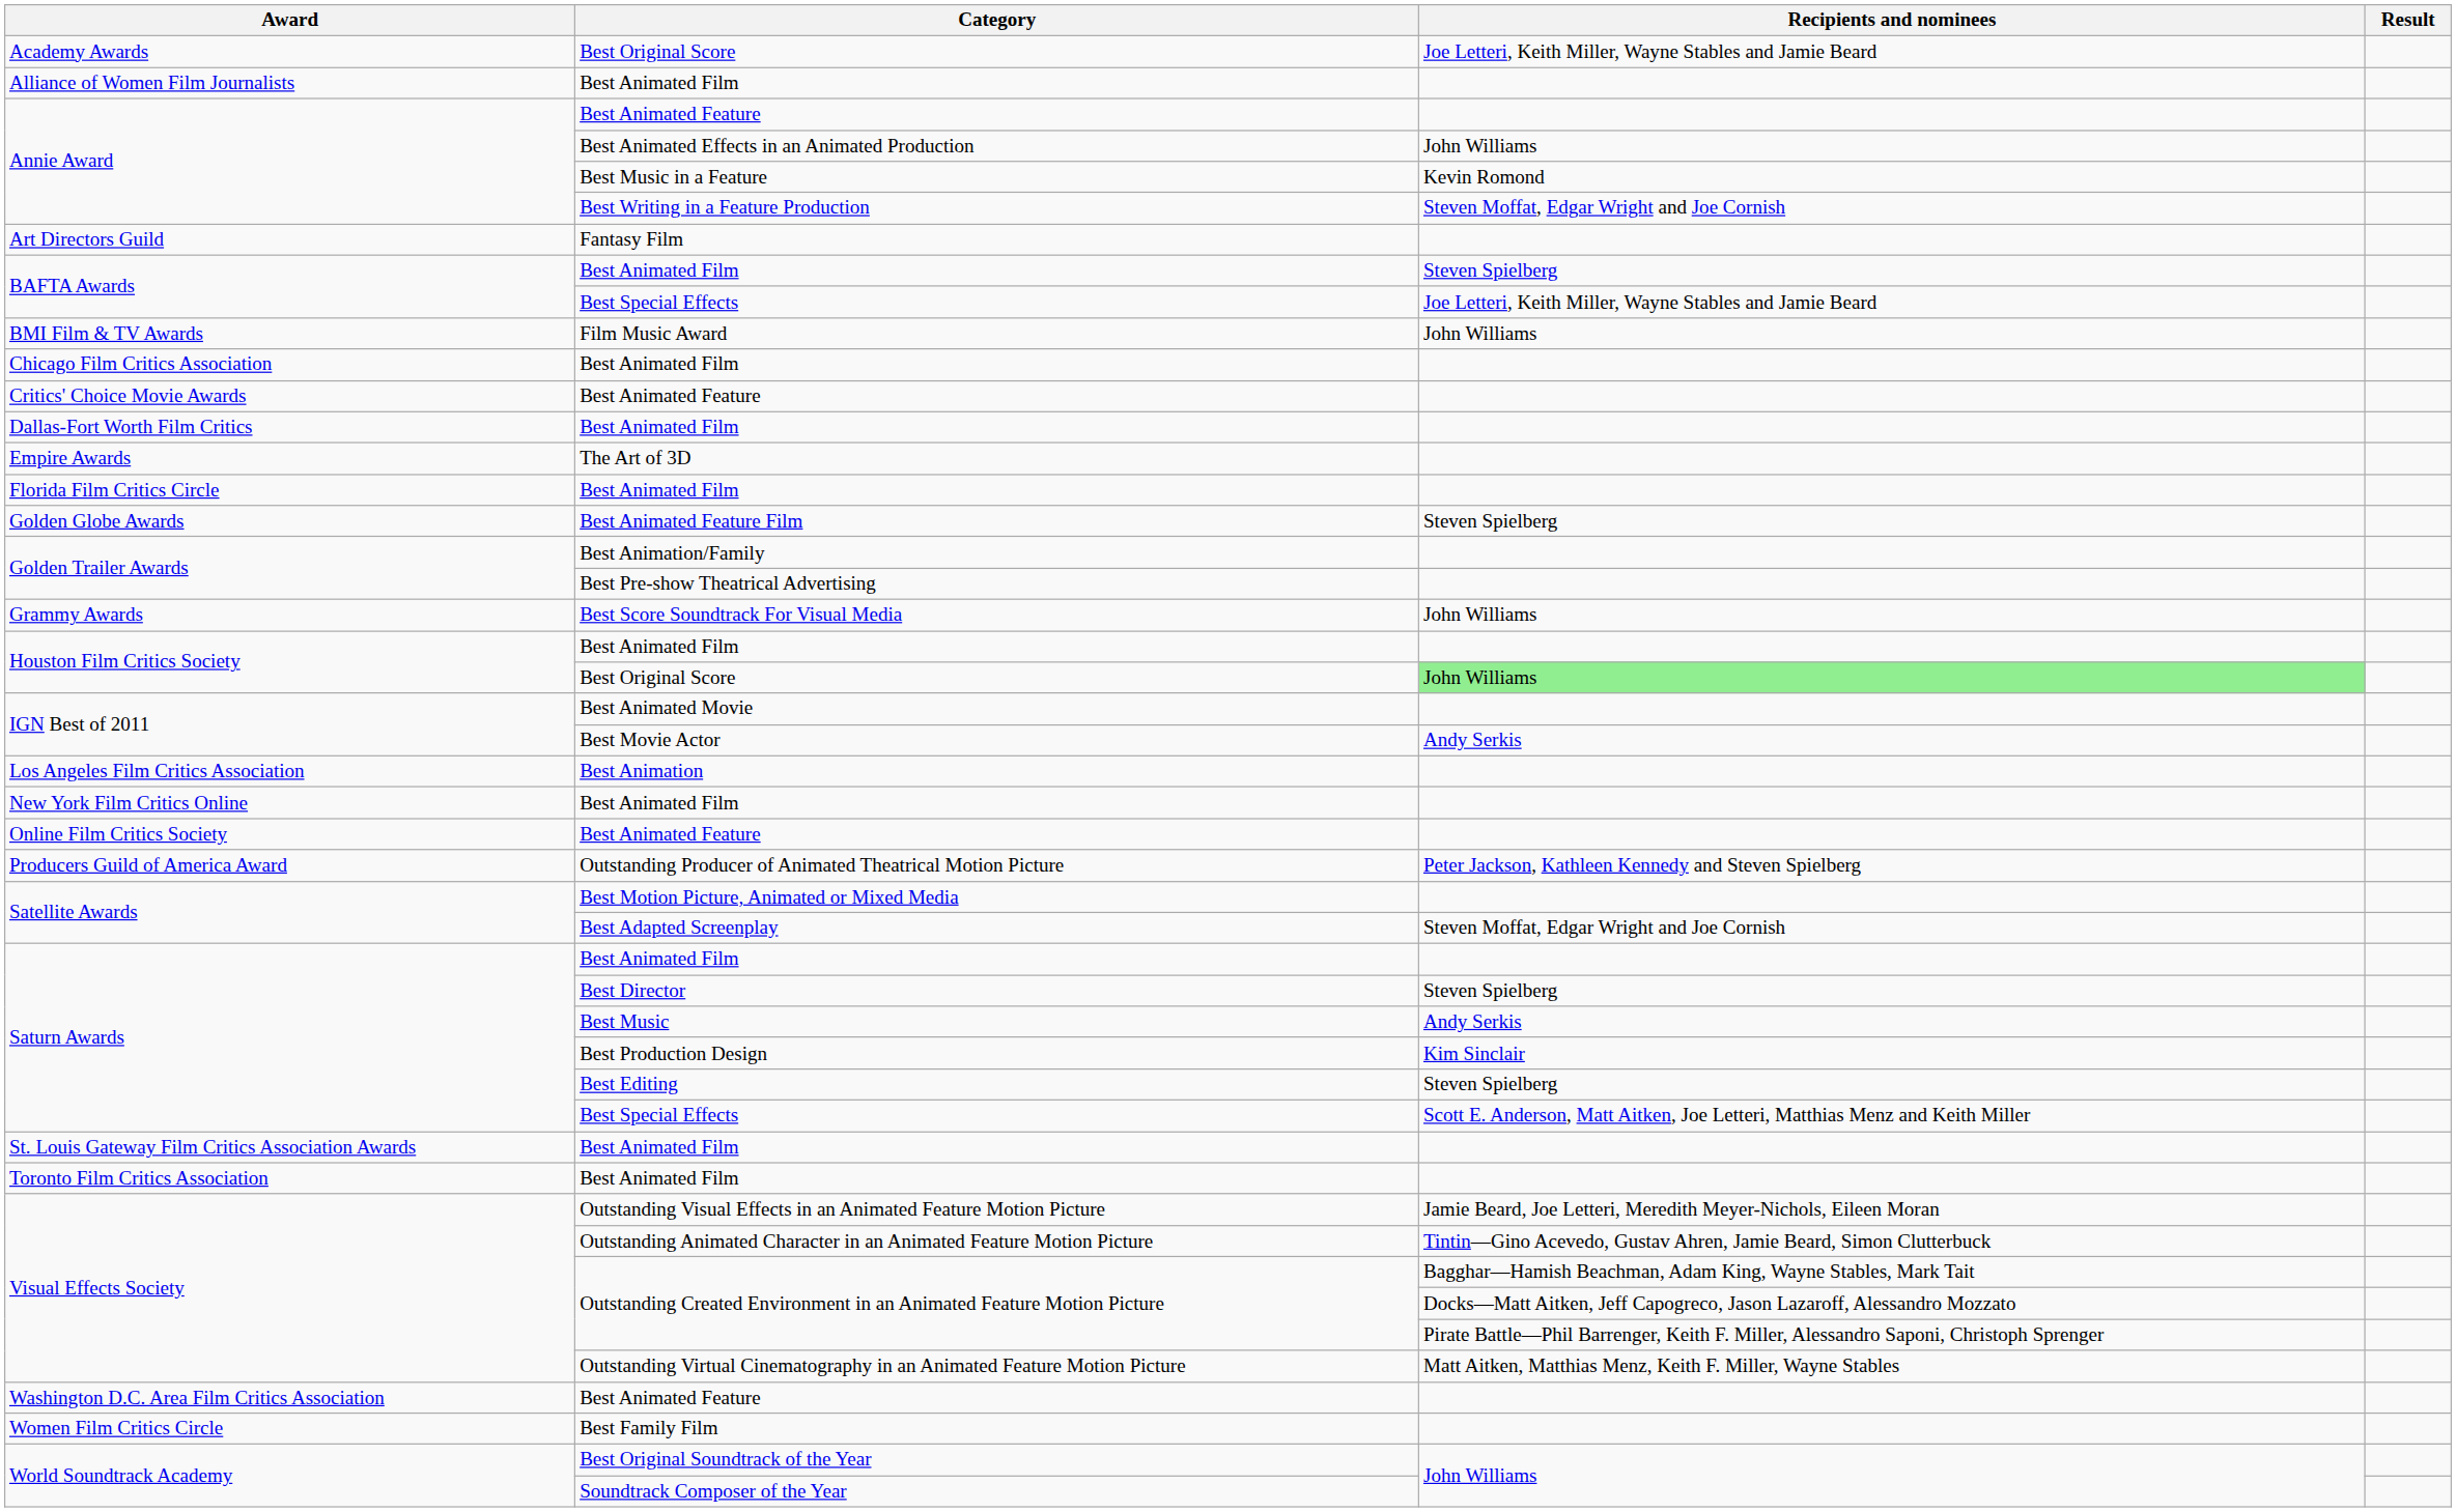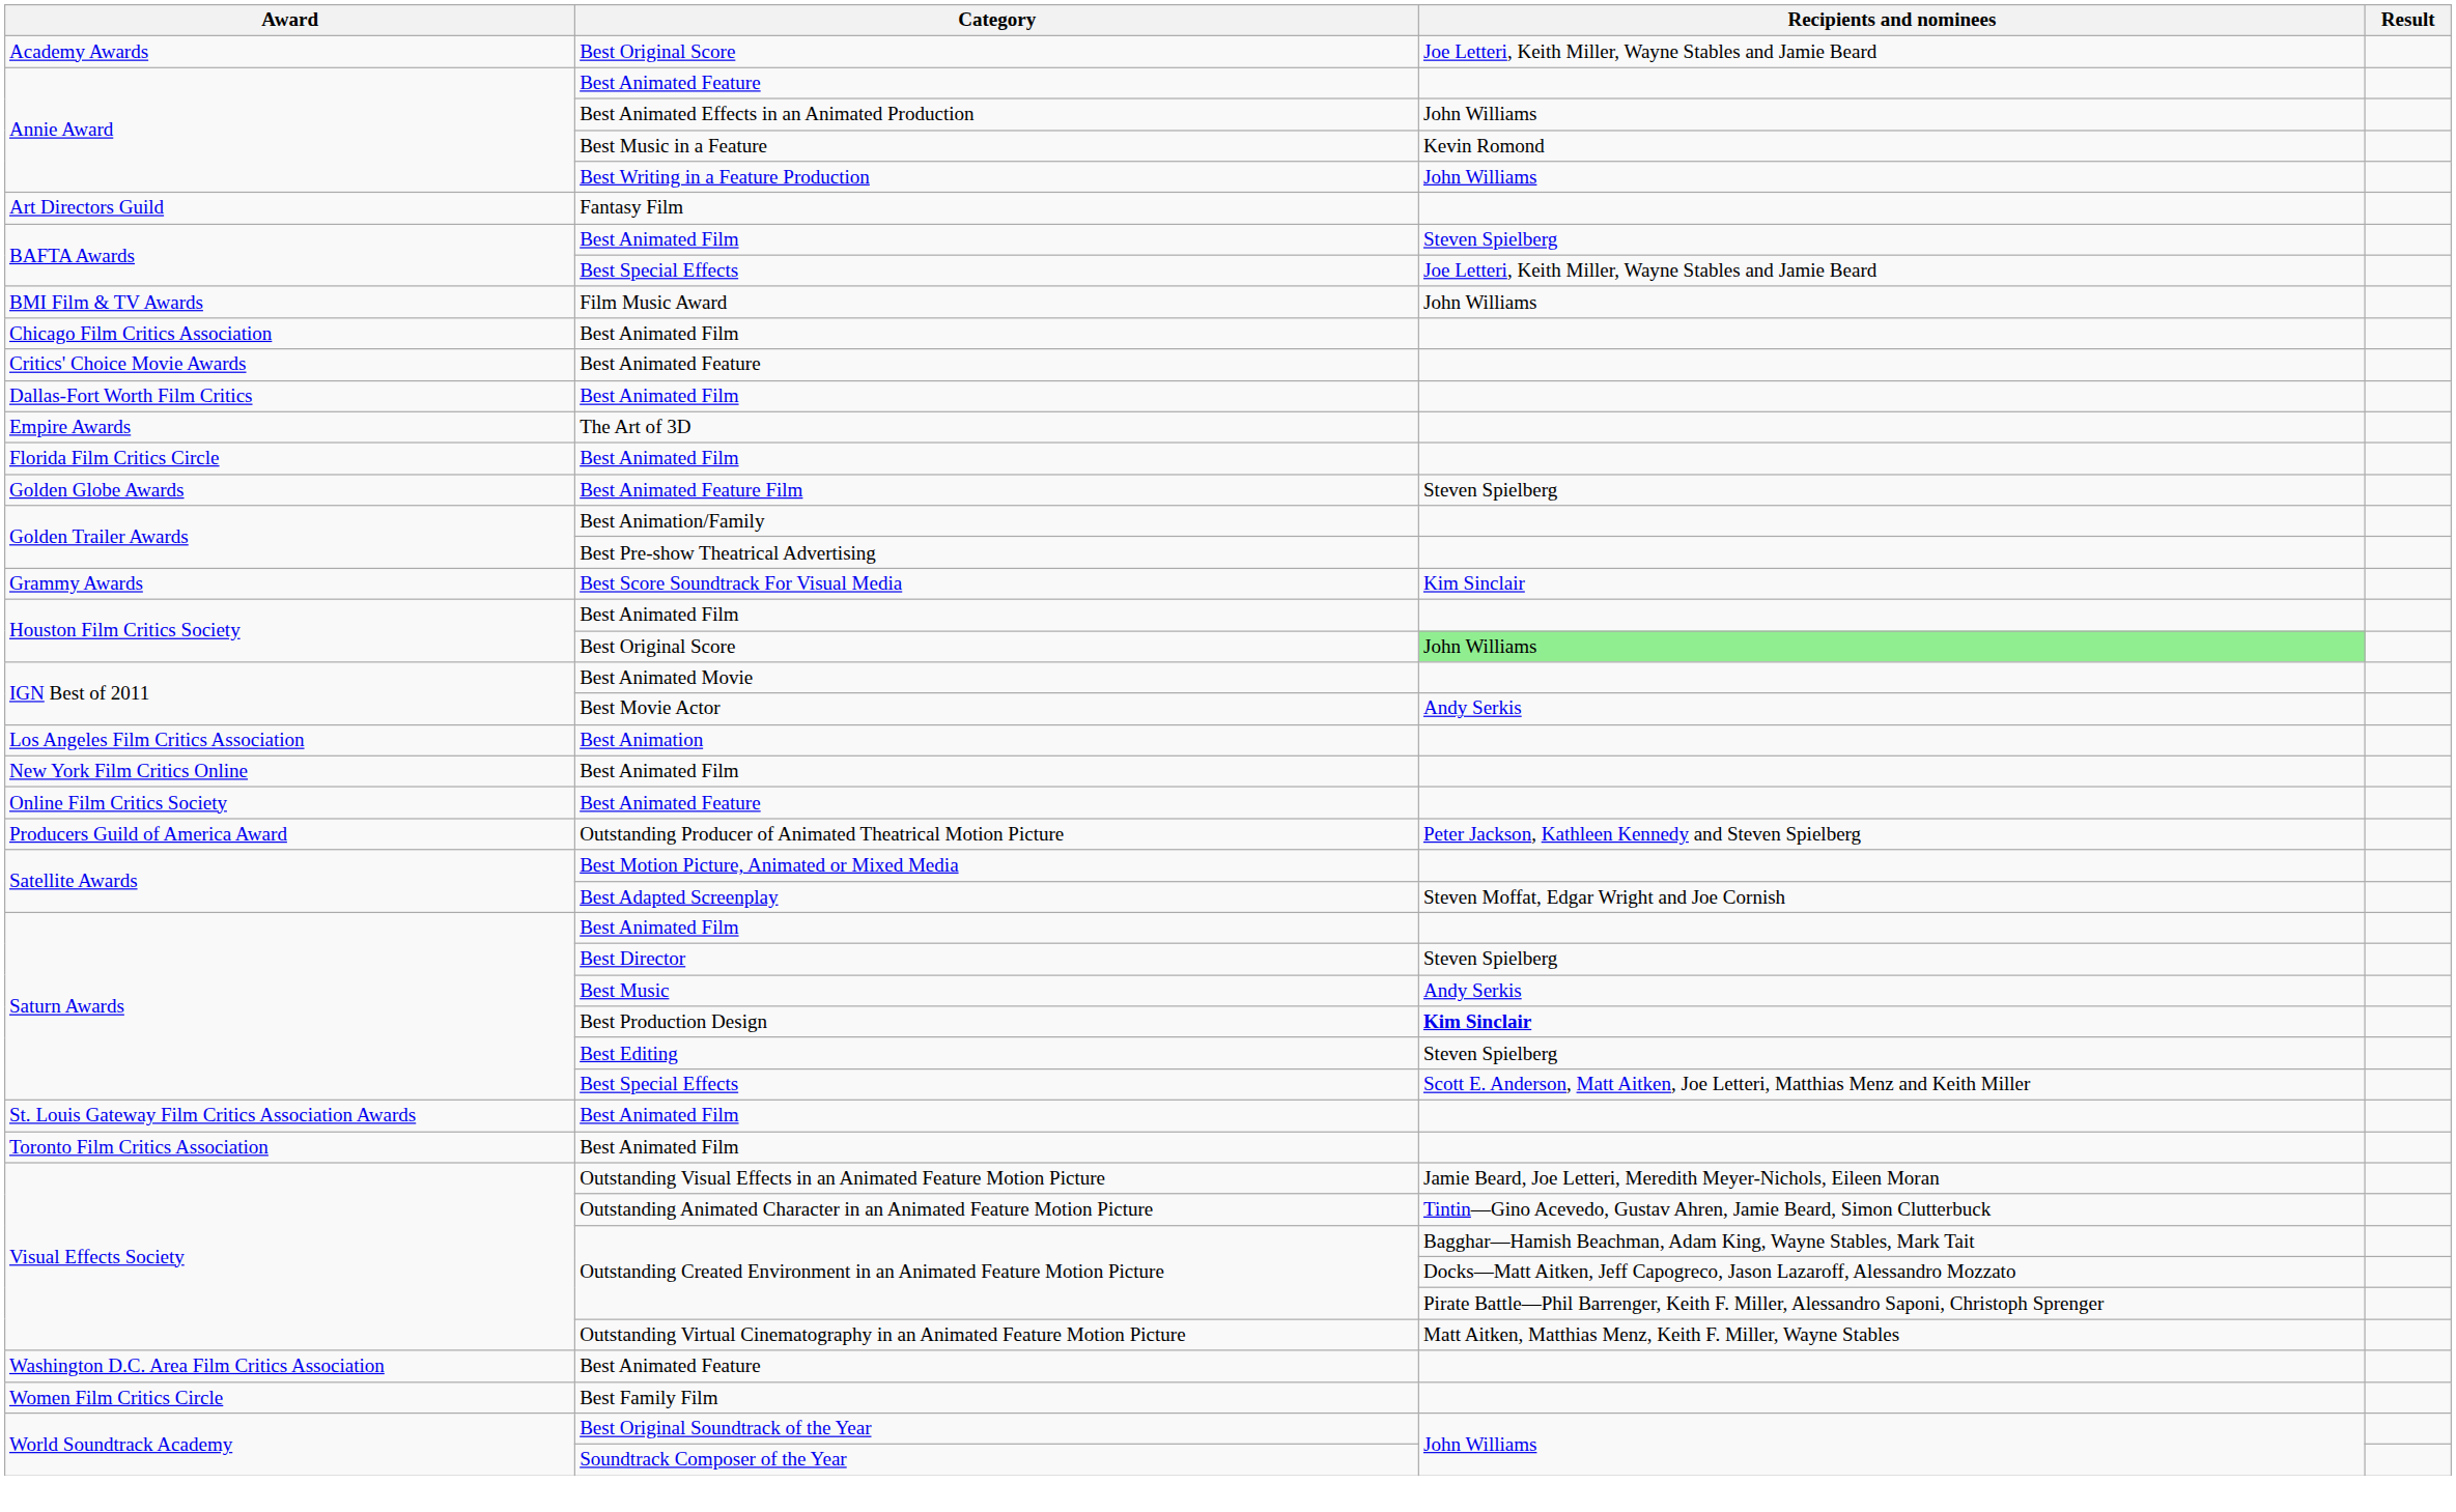- row: Alliance of Women Film Journalists | Best Animated Film
Best Writing in a Feature Production | Recipients and nominees: Steven Moffat, Edgar Wright and Joe Cornish -> John Williams
Best Score Soundtrack For Visual Media | Recipients and nominees: John Williams -> Kim Sinclair
Best Production Design | Recipients and nominees: normal -> bold
